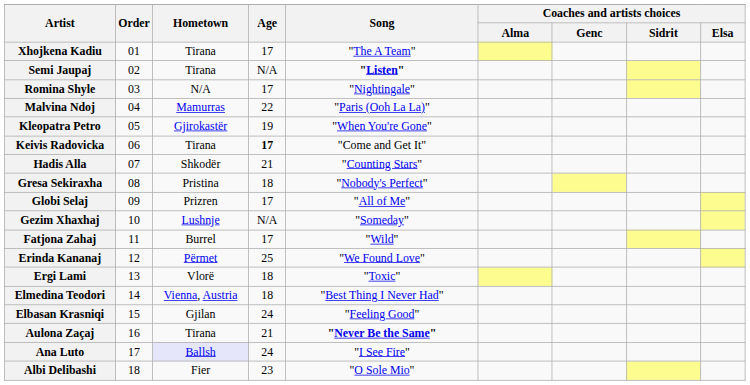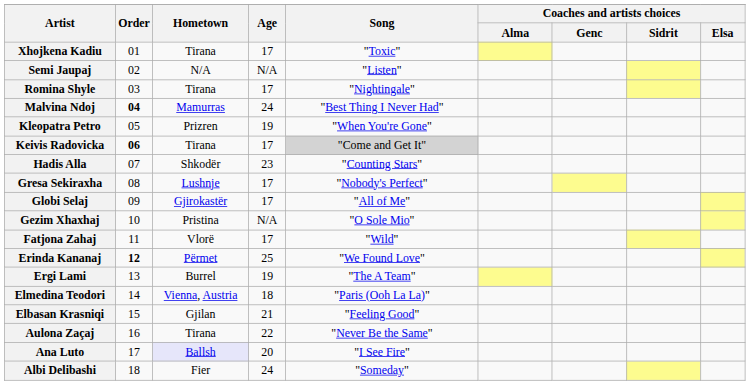Xhojkena Kadiu | Song: "The A Team" -> "Toxic"
Semi Jaupaj | Hometown: Tirana -> N/A
Semi Jaupaj | Song: bold -> normal
Romina Shyle | Hometown: N/A -> Tirana
Malvina Ndoj | Order: normal -> bold
Malvina Ndoj | Age: 22 -> 24
Malvina Ndoj | Song: "Paris (Ooh La La)" -> "Best Thing I Never Had"
Kleopatra Petro | Hometown: Gjirokastër -> Prizren
Keivis Radovicka | Order: normal -> bold
Keivis Radovicka | Age: bold -> normal
Keivis Radovicka | Song: no background -> lightgrey background
Hadis Alla | Age: 21 -> 23
Gresa Sekiraxha | Hometown: Pristina -> Lushnje
Gresa Sekiraxha | Age: 18 -> 17
Globi Selaj | Hometown: Prizren -> Gjirokastër
Gezim Xhaxhaj | Hometown: Lushnje -> Pristina
Gezim Xhaxhaj | Song: "Someday" -> "O Sole Mio"
Fatjona Zahaj | Hometown: Burrel -> Vlorë
Erinda Kananaj | Order: normal -> bold
Ergi Lami | Hometown: Vlorë -> Burrel
Ergi Lami | Age: 18 -> 19
Ergi Lami | Song: "Toxic" -> "The A Team"
Elmedina Teodori | Song: "Best Thing I Never Had" -> "Paris (Ooh La La)"
Elbasan Krasniqi | Age: 24 -> 21
Aulona Zaçaj | Age: 21 -> 22
Aulona Zaçaj | Song: bold -> normal
Ana Luto | Age: 24 -> 20
Albi Delibashi | Age: 23 -> 24
Albi Delibashi | Song: "O Sole Mio" -> "Someday"
